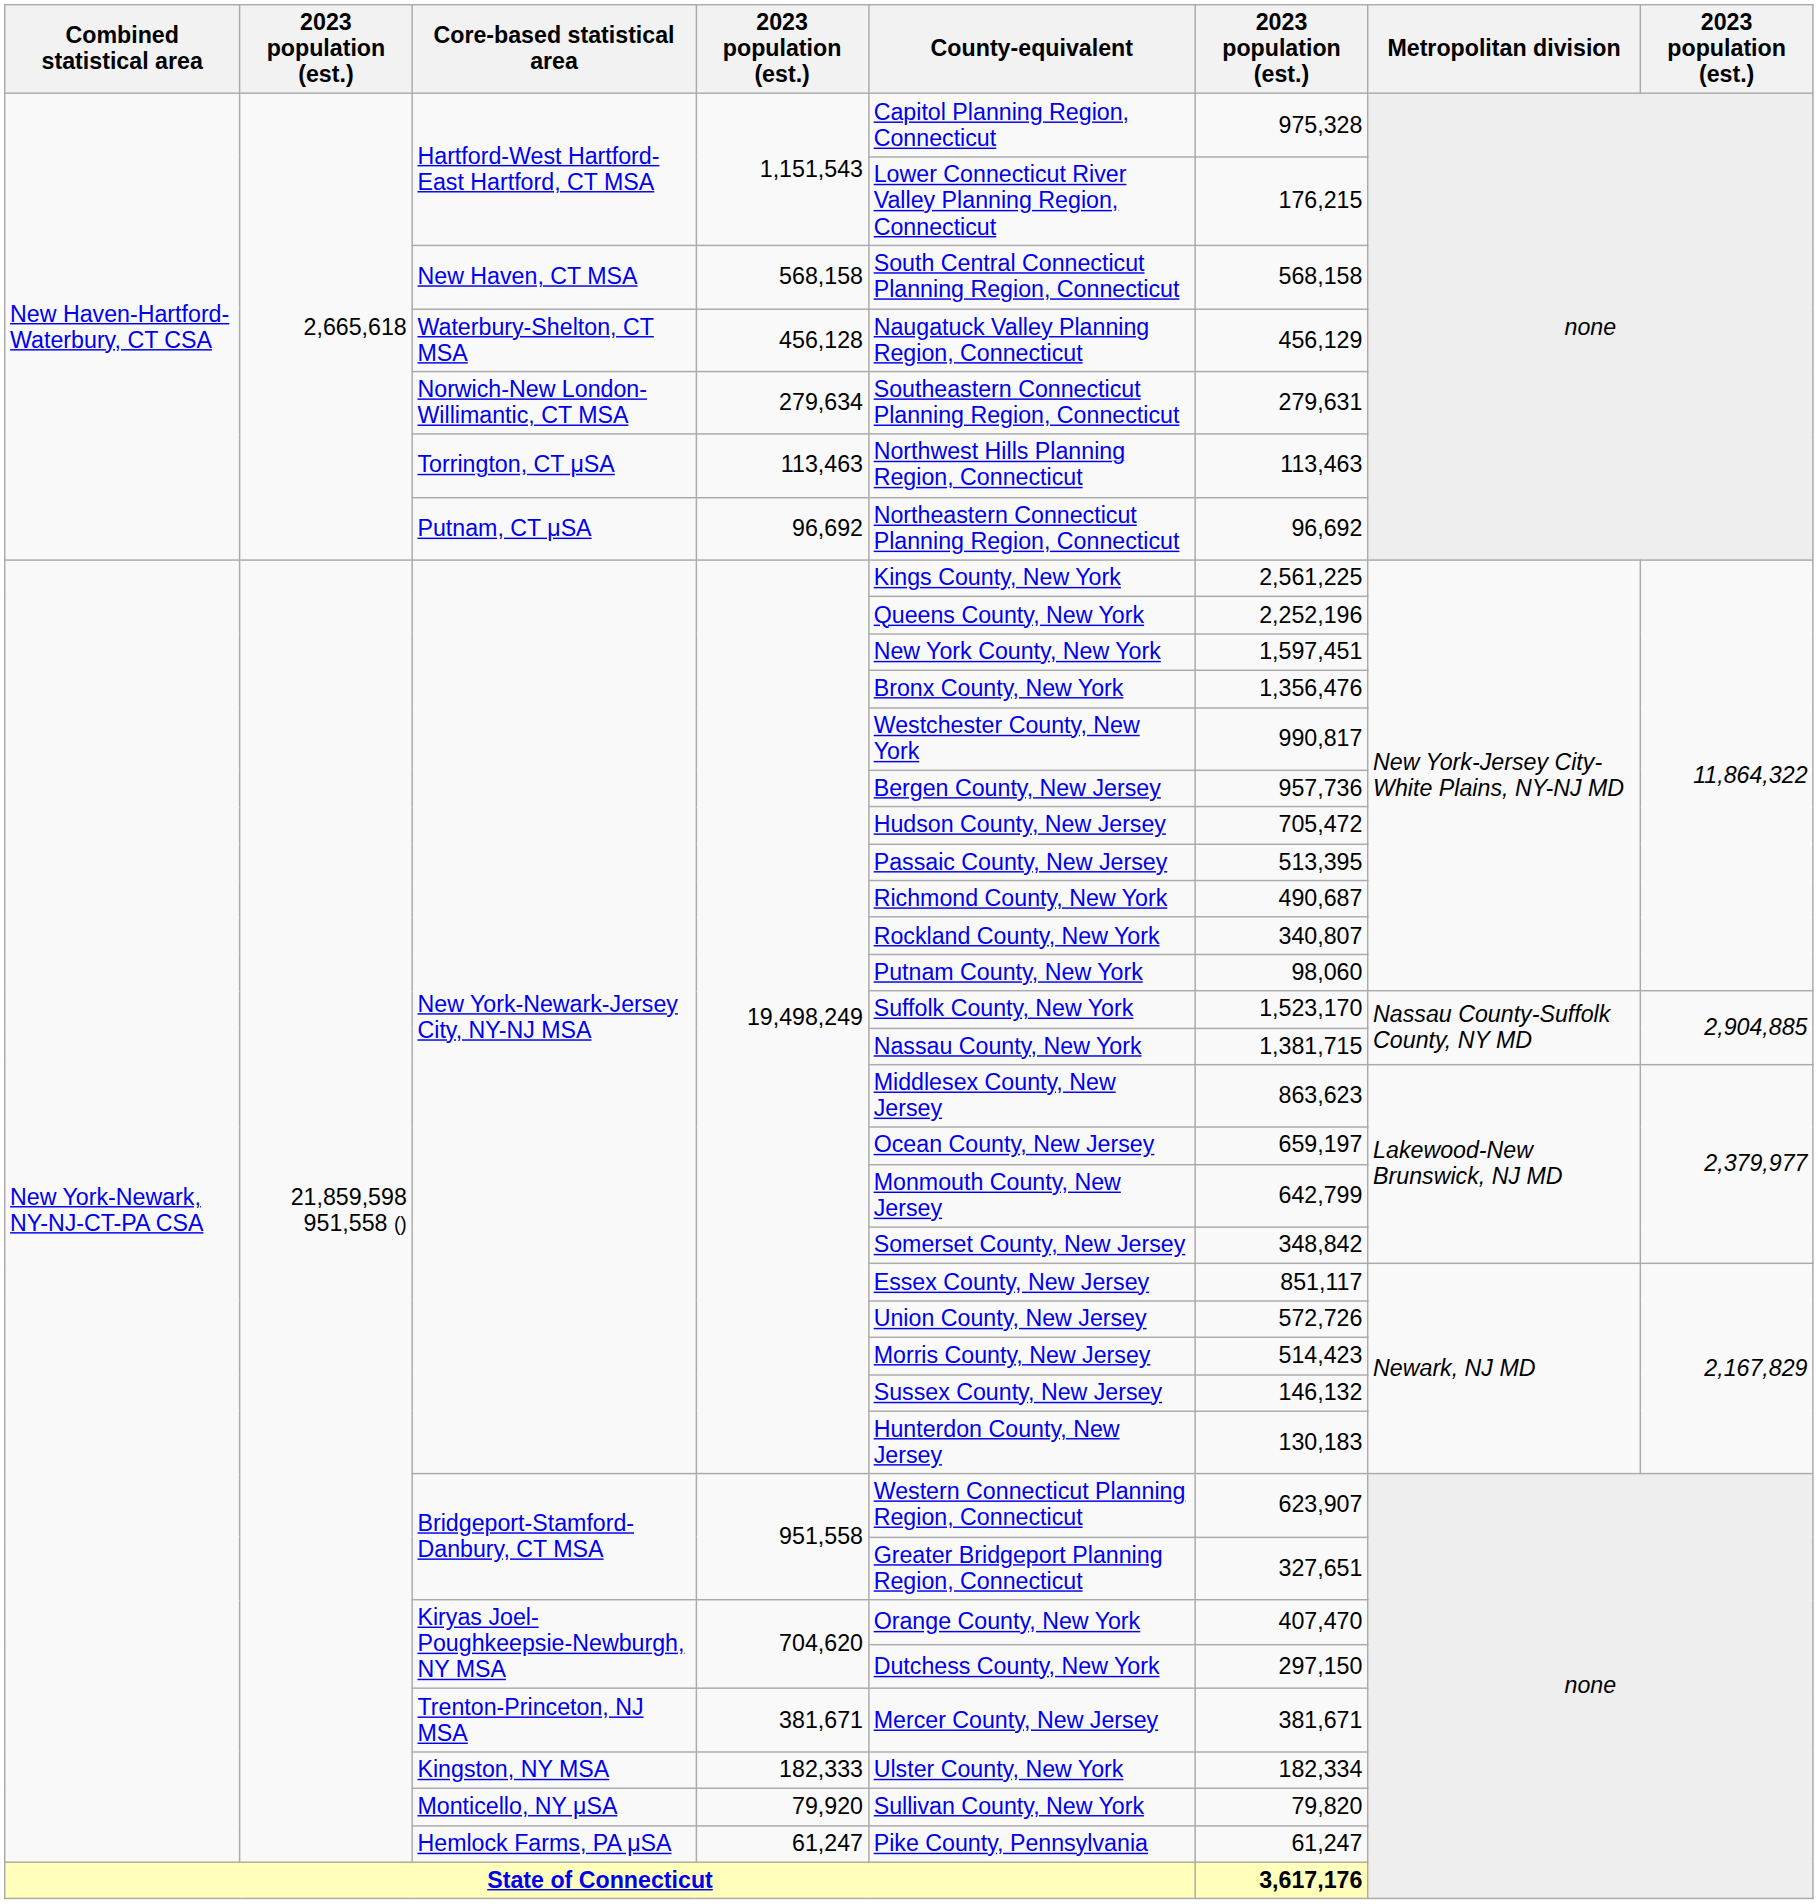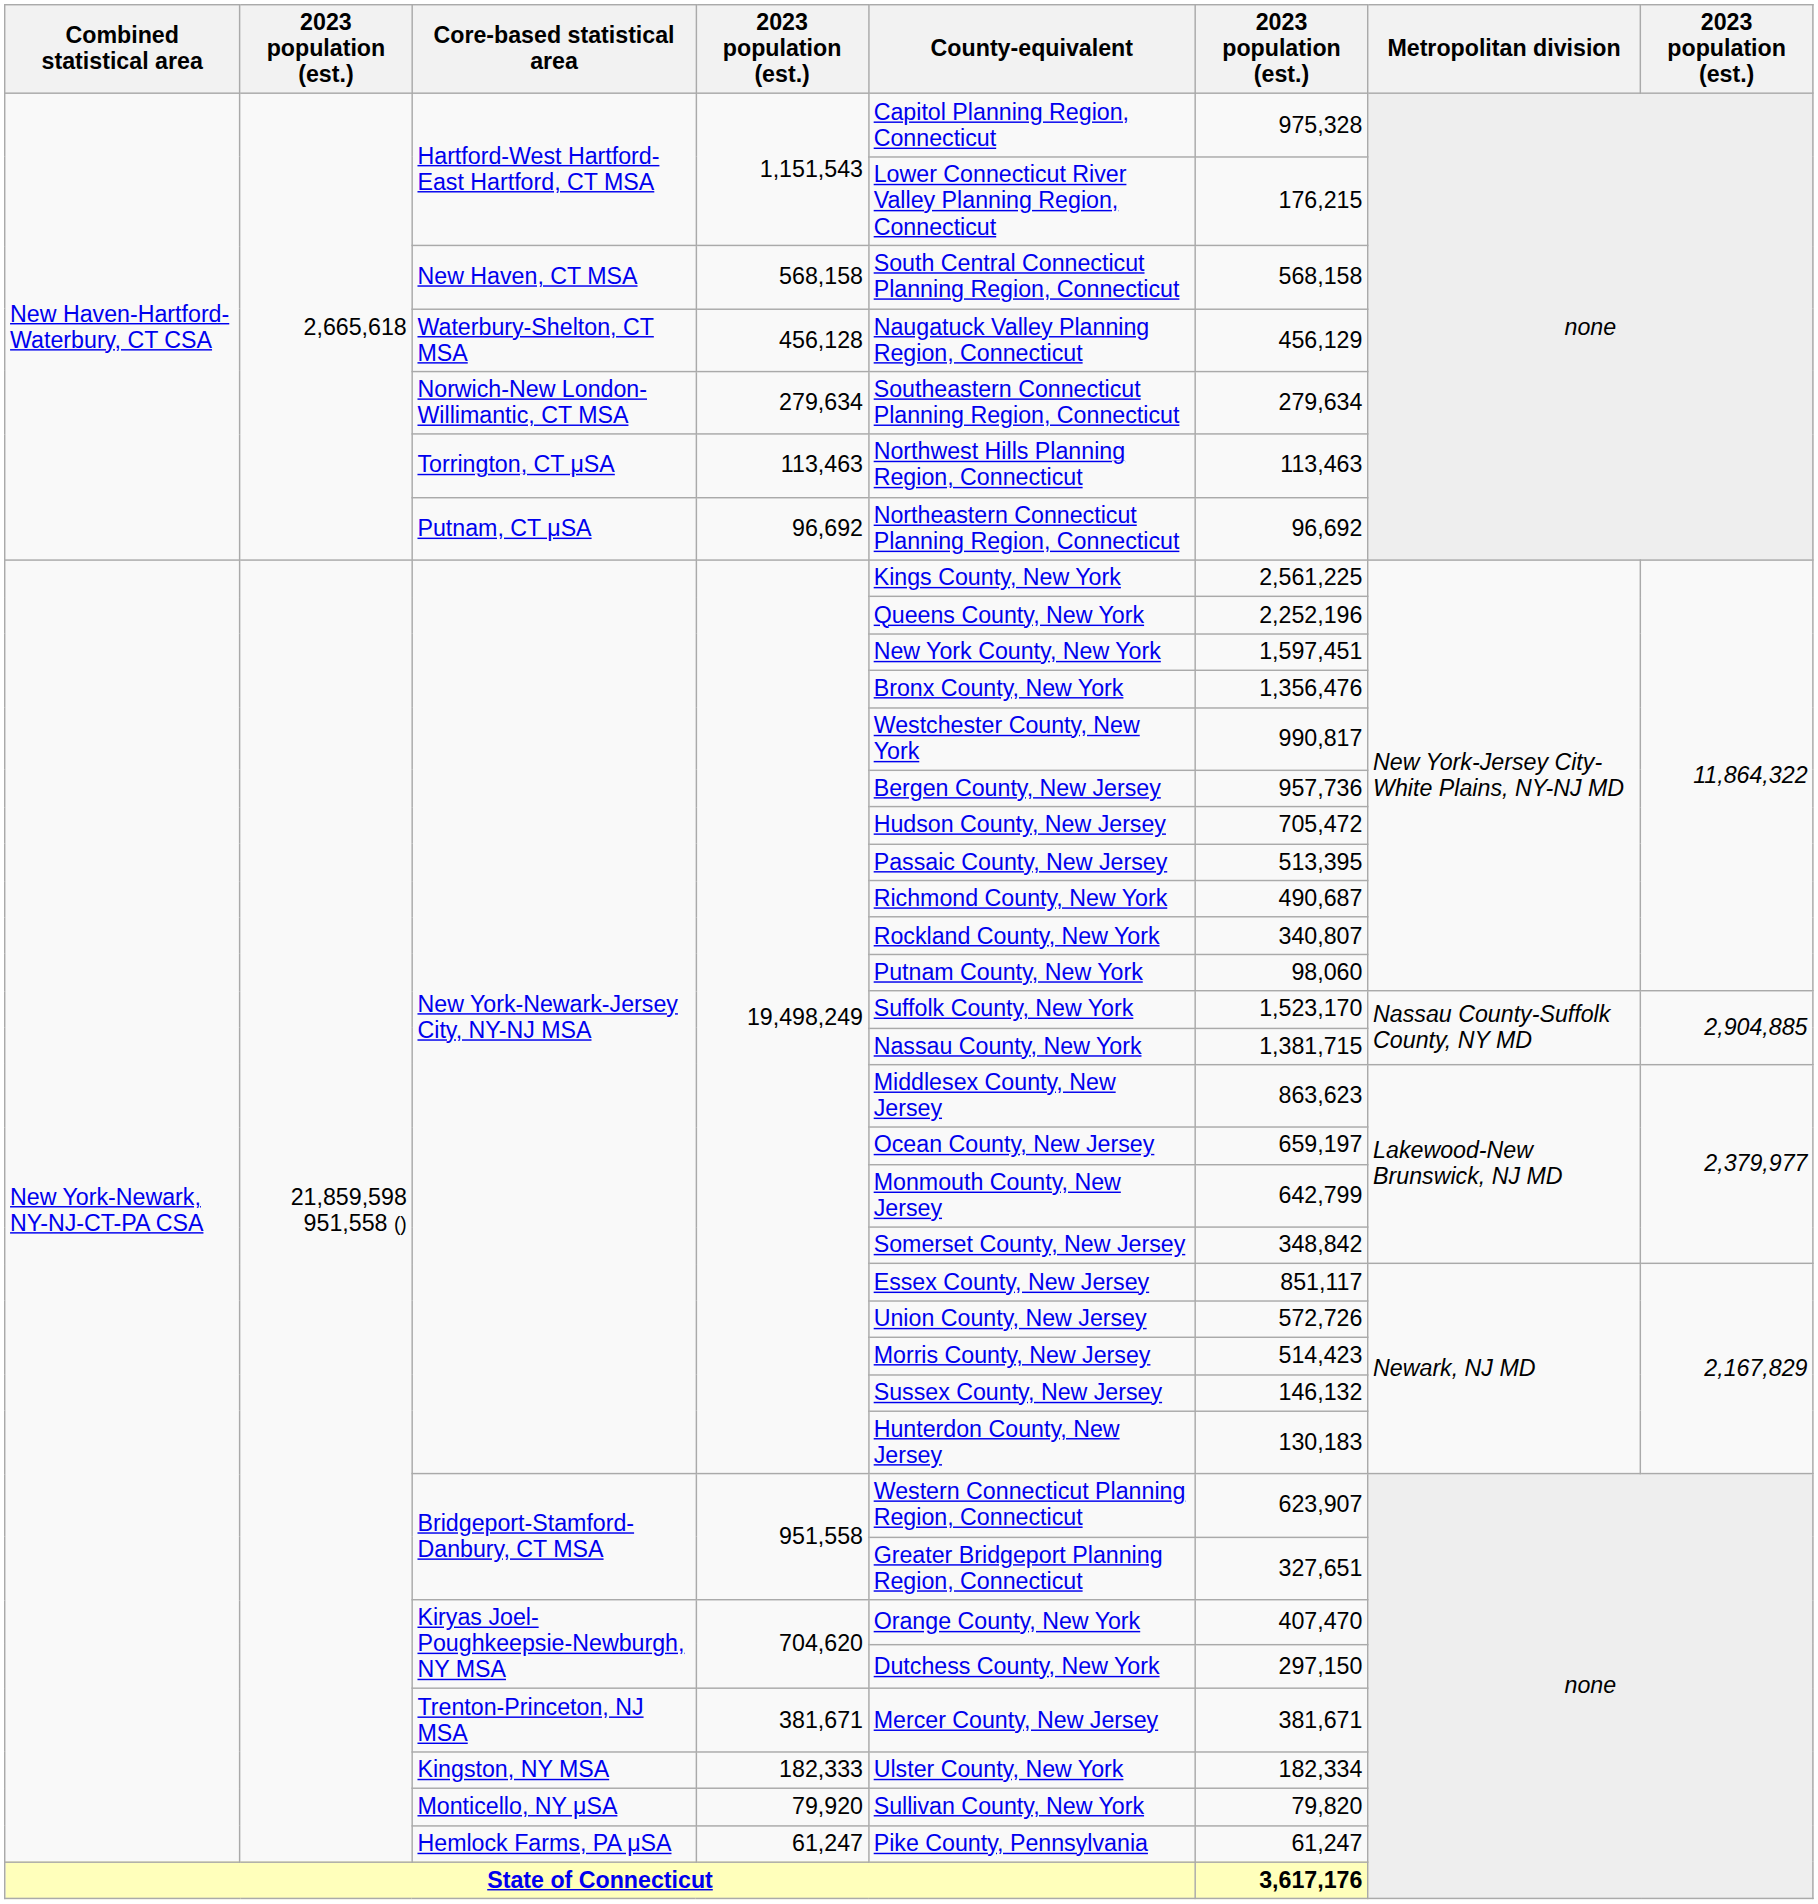Norwich-New London-Willimantic, CT MSA | column 6: 279,631 -> 279,634
